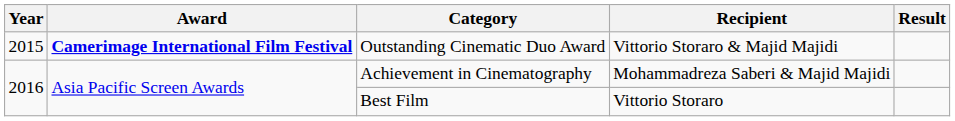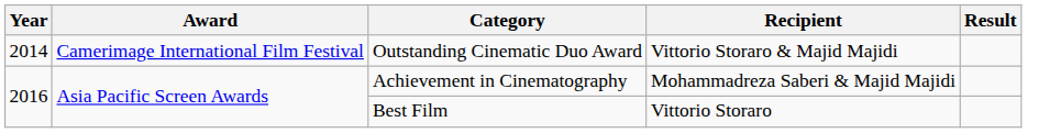Outstanding Cinematic Duo Award | Year: 2015 -> 2014
Outstanding Cinematic Duo Award | Award: bold -> normal
